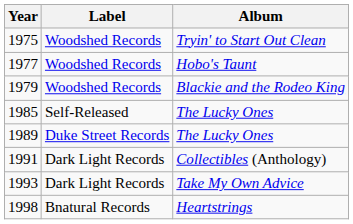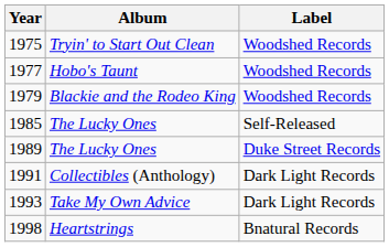columns swapped: Album <-> Label
